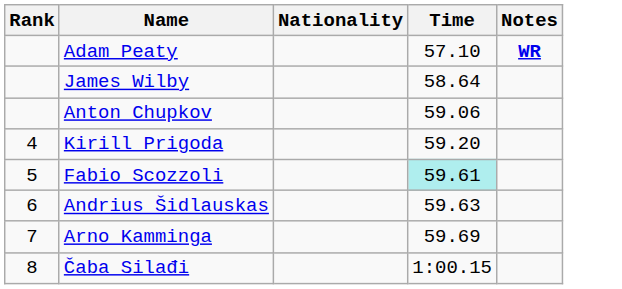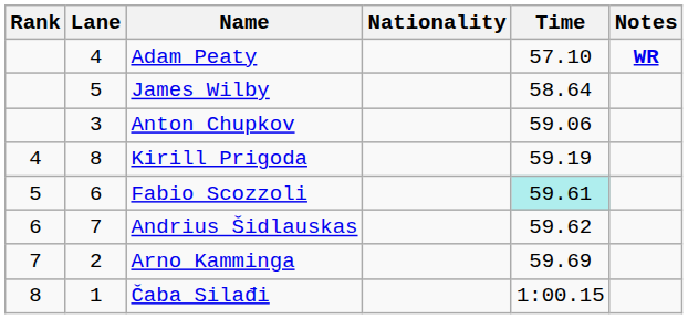+ column: Lane | 4 | 5 | 3 | 8 | 6 | 7 | 2 | 1
Kirill Prigoda | Time: 59.20 -> 59.19
Andrius Šidlauskas | Time: 59.63 -> 59.62
